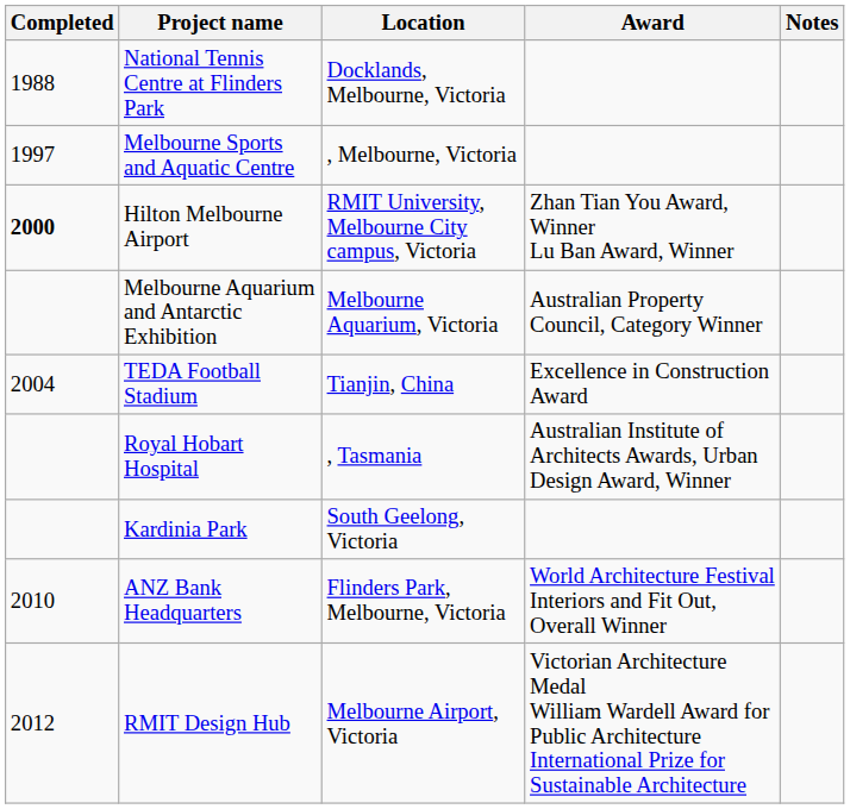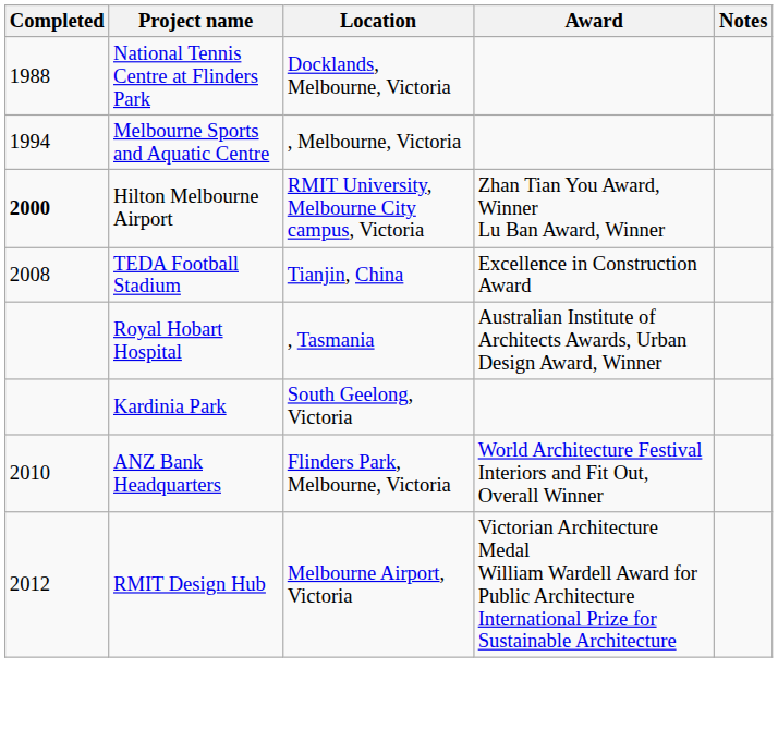Melbourne Sports and Aquatic Centre | Completed: 1997 -> 1994
- row: Melbourne Aquarium and Antarctic Exhibition | Melbourne Aquarium, Victoria | Australian Property Council, Category Winner
TEDA Football Stadium | Completed: 2004 -> 2008
